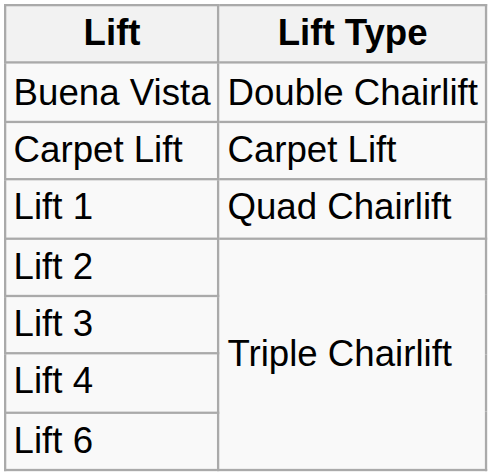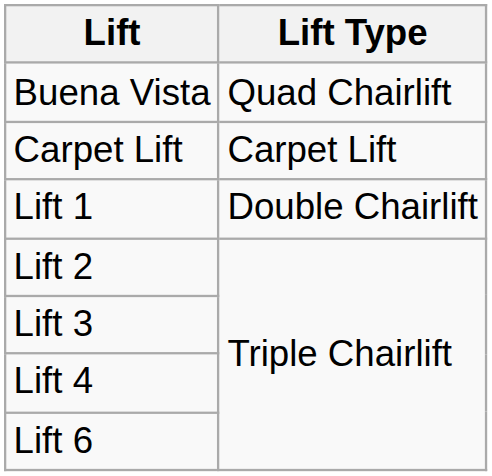Buena Vista | Lift Type: Double Chairlift -> Quad Chairlift
Lift 1 | Lift Type: Quad Chairlift -> Double Chairlift
